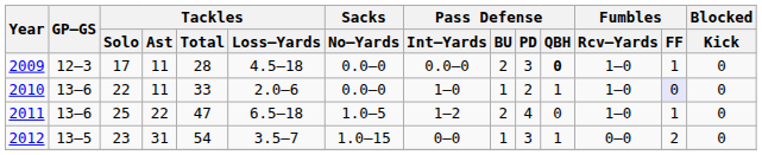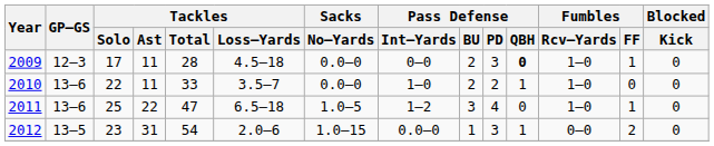2009 | Pass Defense / Int–Yards: 0.0–0 -> 0–0
2010 | Tackles / Loss–Yards: 2.0–6 -> 3.5–7
2010 | Pass Defense / BU: 1 -> 2
2010 | Fumbles / FF: lavender background -> no background
2011 | Pass Defense / BU: 2 -> 3
2012 | Tackles / Loss–Yards: 3.5–7 -> 2.0–6
2012 | Pass Defense / Int–Yards: 0–0 -> 0.0–0
